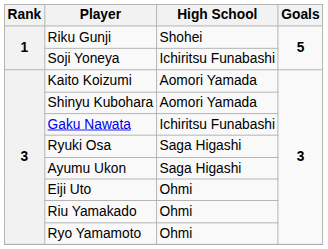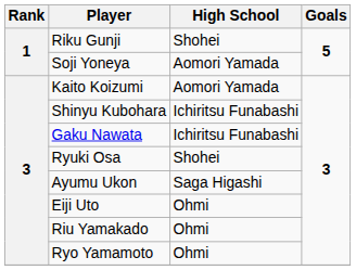Soji Yoneya | High School: Ichiritsu Funabashi -> Aomori Yamada
Shinyu Kubohara | High School: Aomori Yamada -> Ichiritsu Funabashi
Ryuki Osa | High School: Saga Higashi -> Shohei
